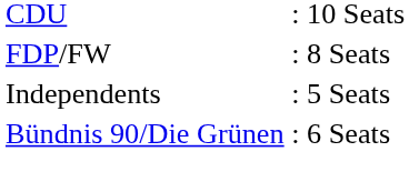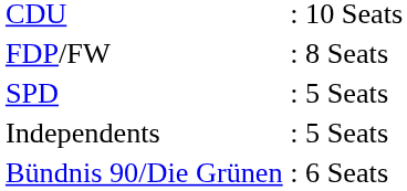+ row: SPD | : 5 Seats
